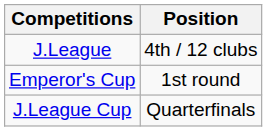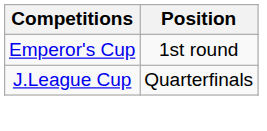- row: J.League | 4th / 12 clubs
